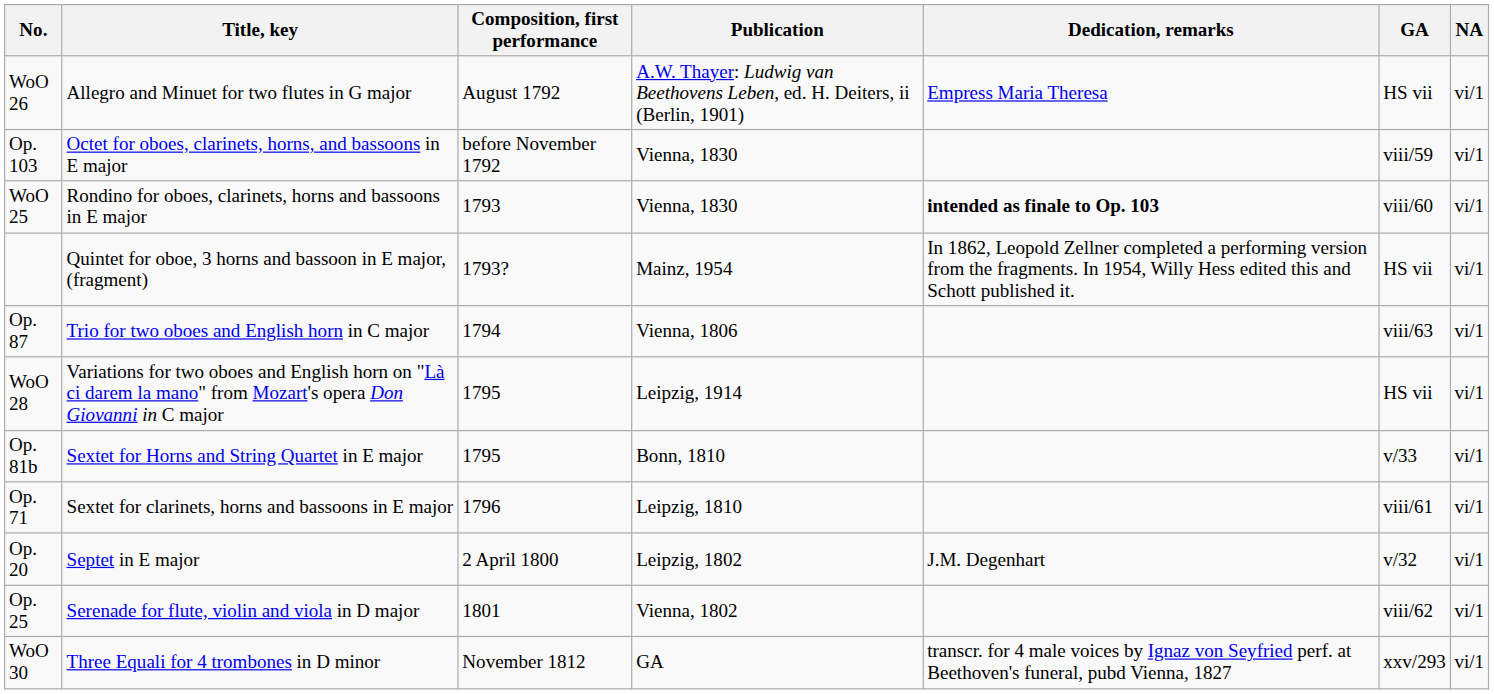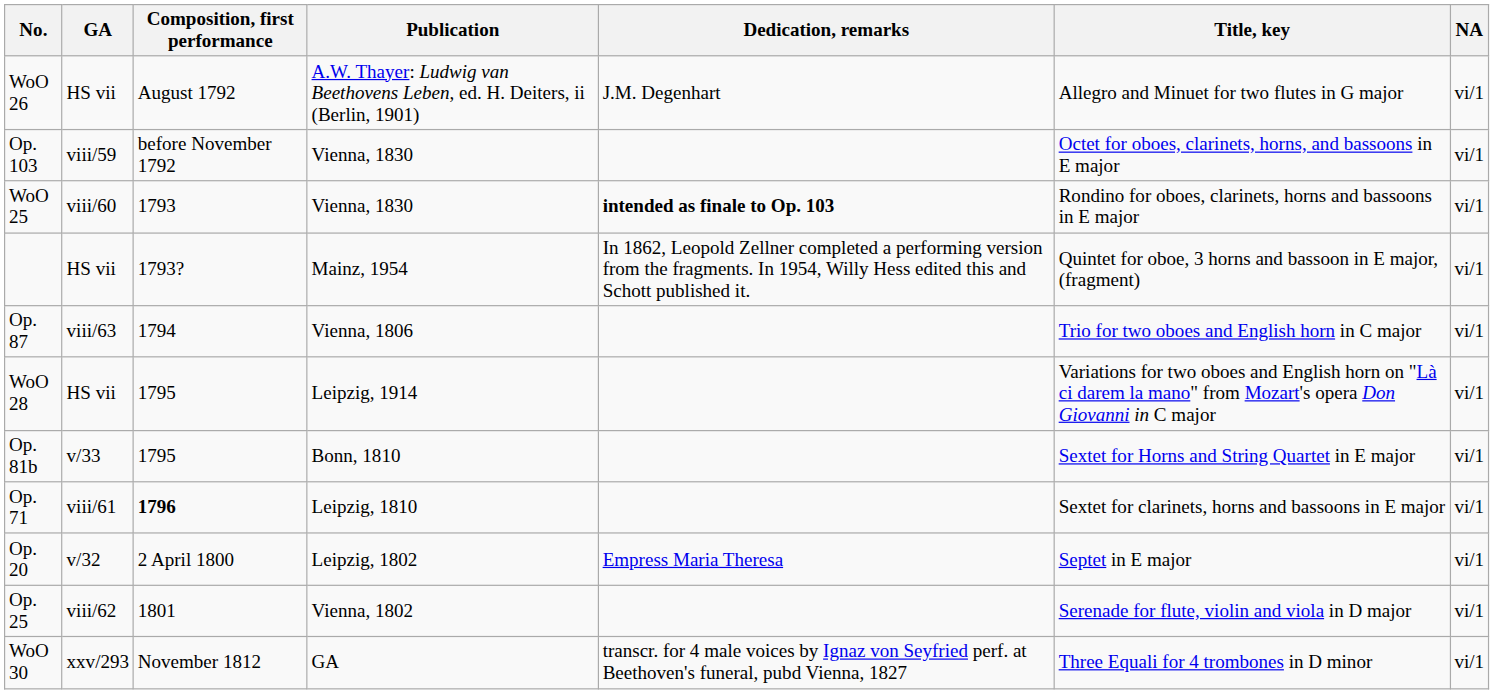columns swapped: Title, key <-> GA
WoO 26 | Dedication, remarks: Empress Maria Theresa -> J.M. Degenhart
Op. 71 | Composition, first performance: normal -> bold
Op. 20 | Dedication, remarks: J.M. Degenhart -> Empress Maria Theresa
